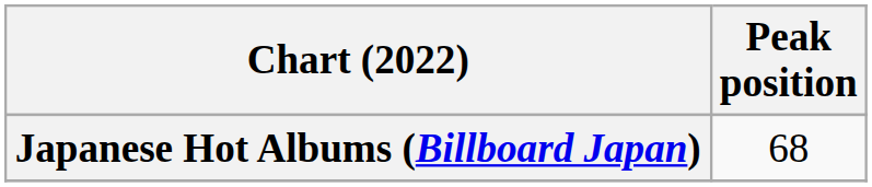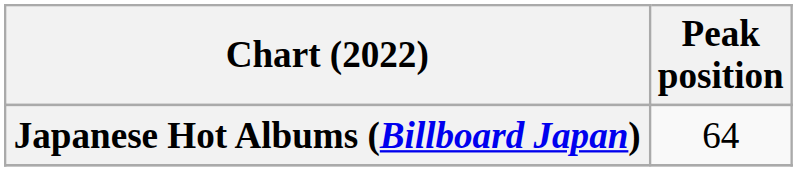Japanese Hot Albums (Billboard Japan) | Peak position: 68 -> 64
